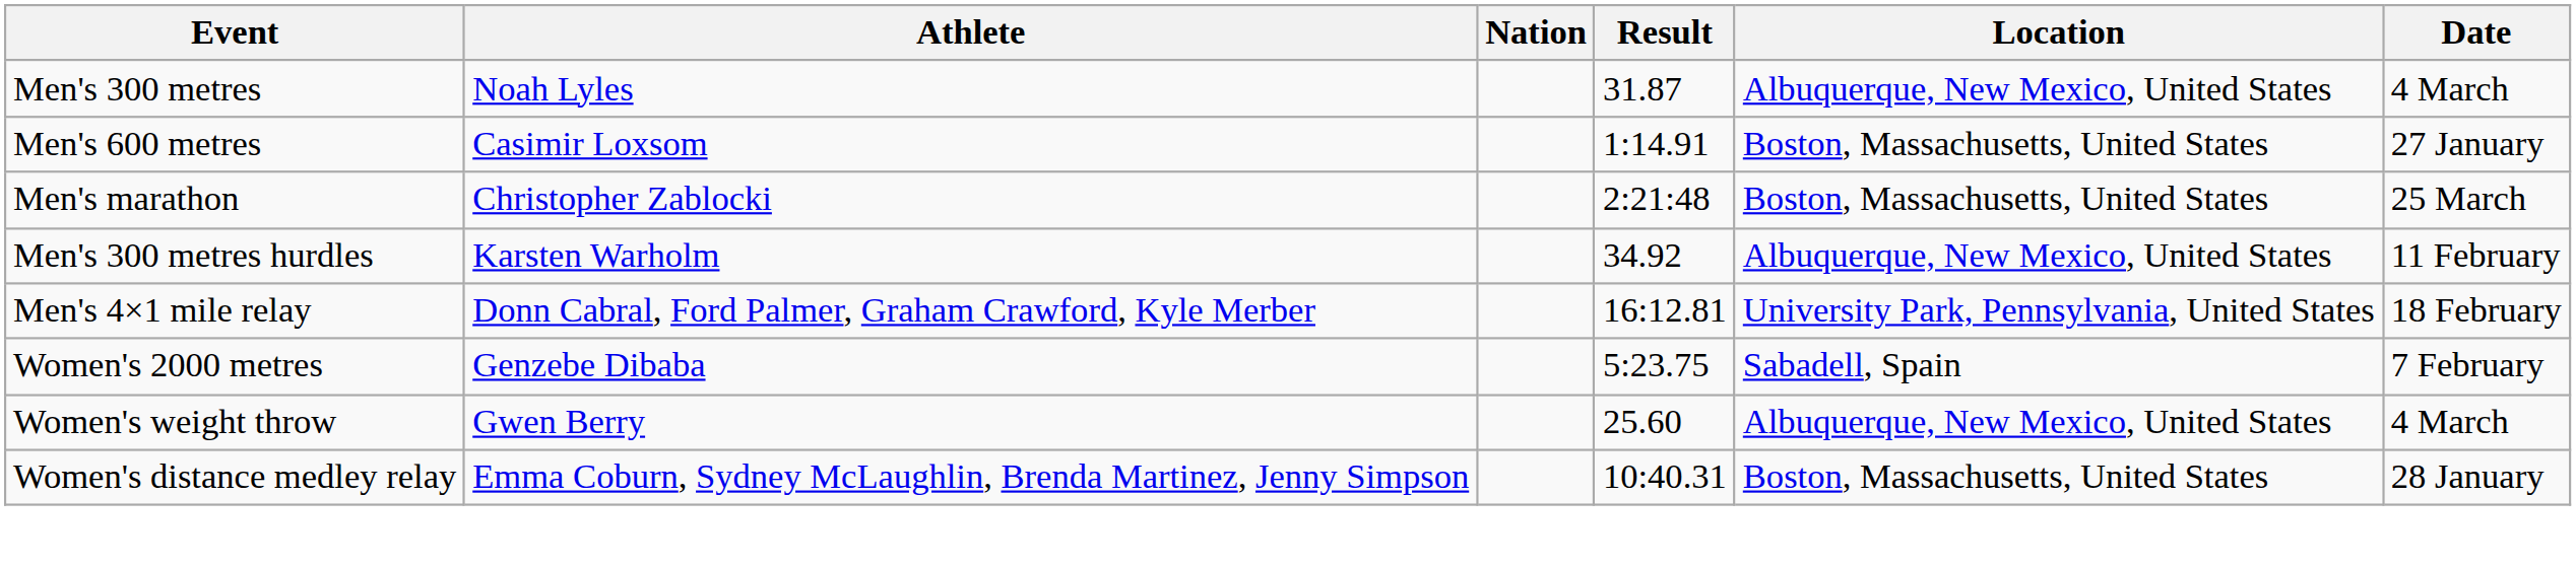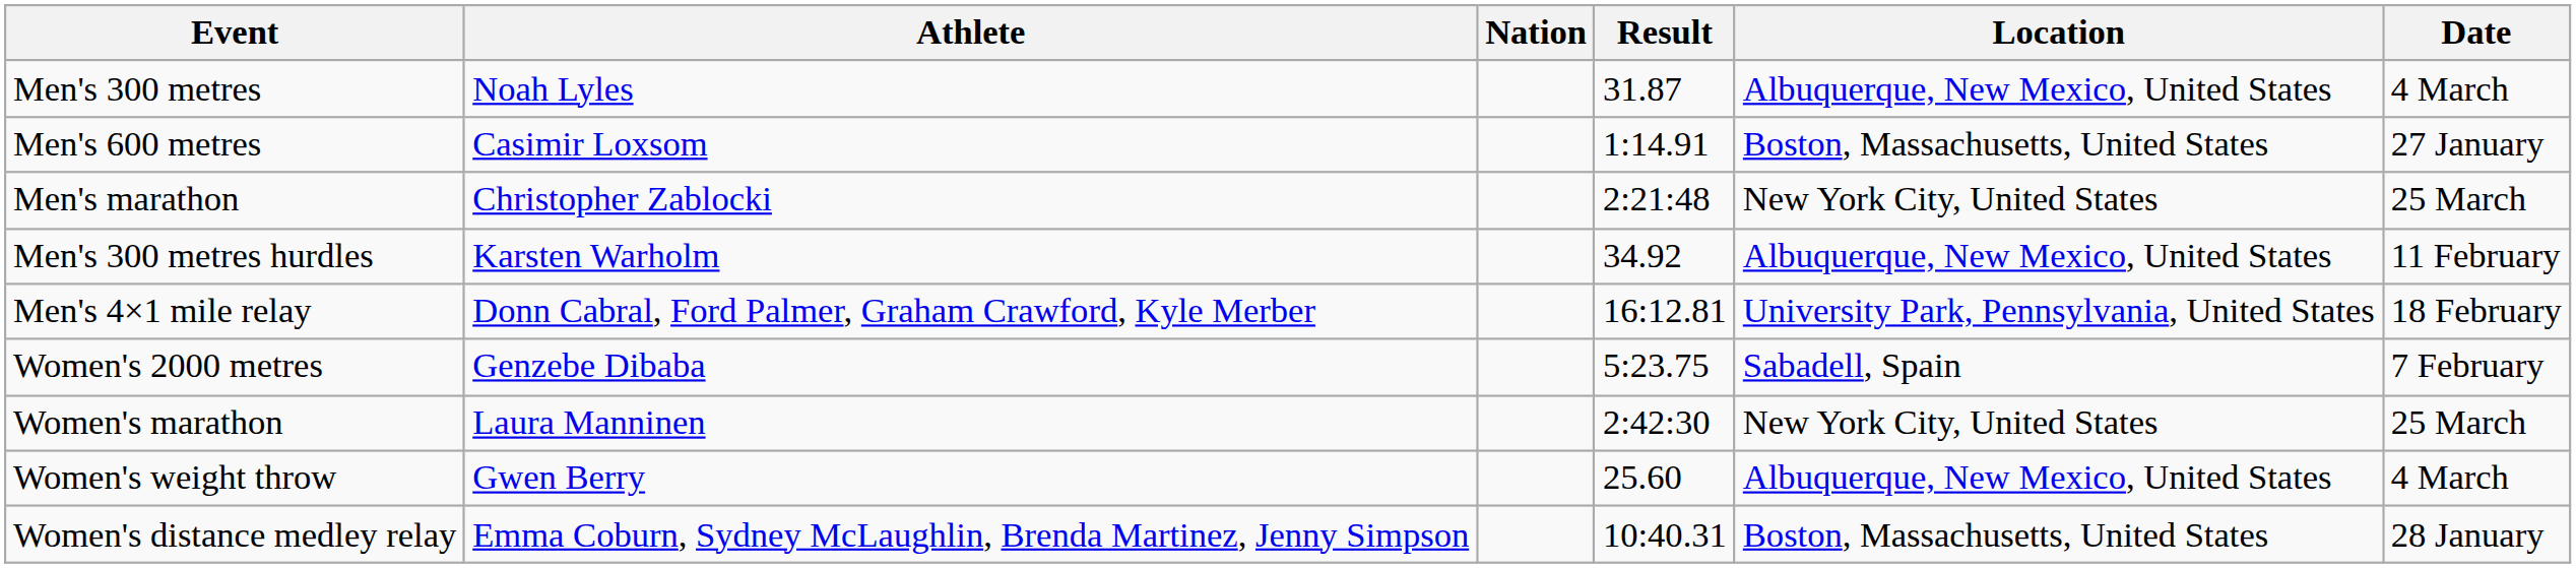Men's marathon | Location: Boston, Massachusetts, United States -> New York City, United States
+ row: Women's marathon | Laura Manninen | 2:42:30 | New York City, United States | 25 March
